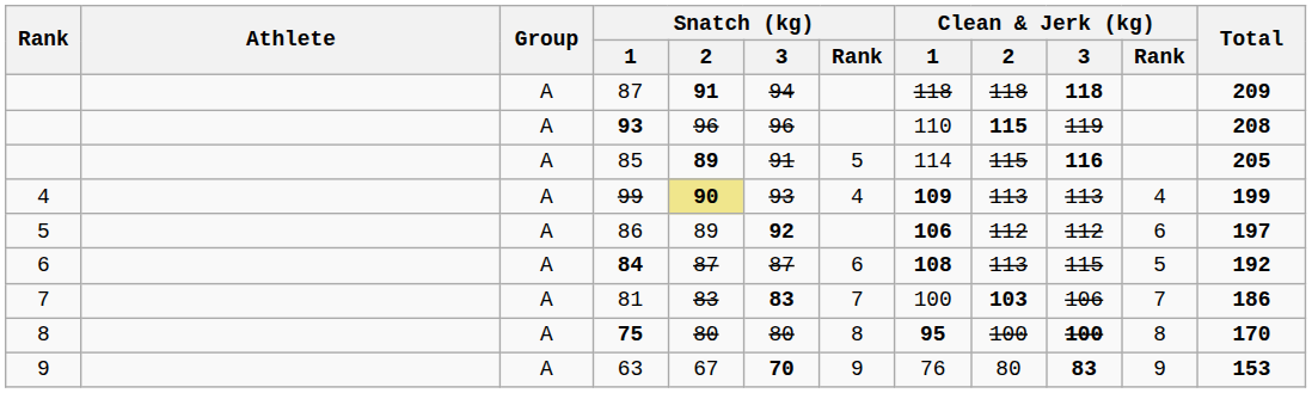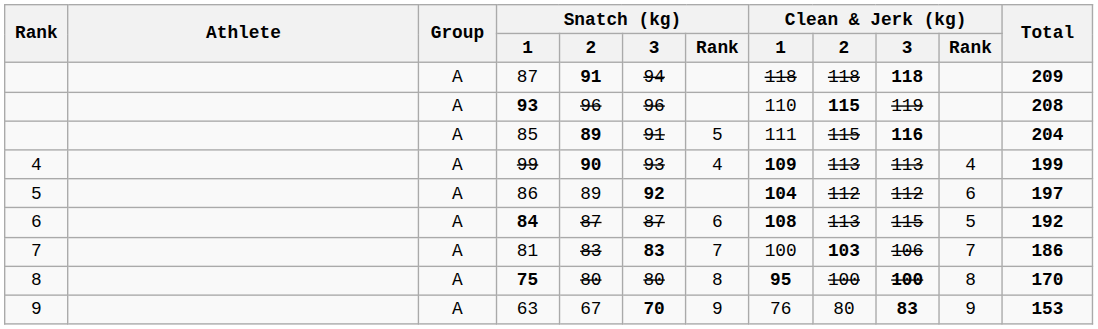85 | Clean & Jerk (kg) / 1: 114 -> 111
85 | Total: 205 -> 204
99 | Snatch (kg) / 2: khaki background -> no background
86 | Clean & Jerk (kg) / 1: 106 -> 104
